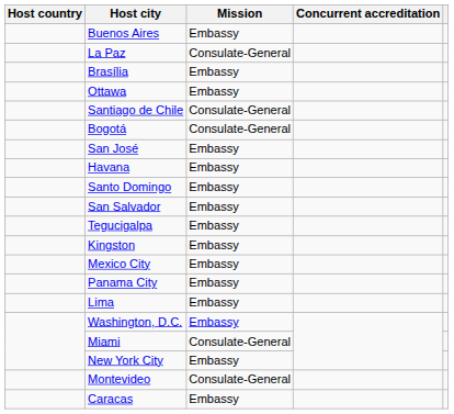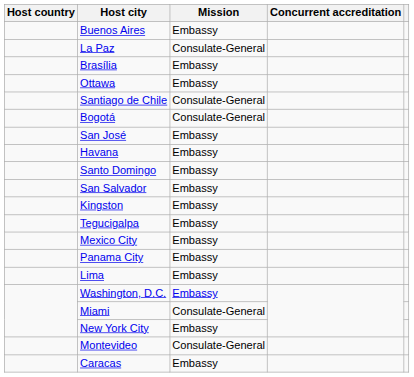rows swapped: Tegucigalpa <-> Kingston
